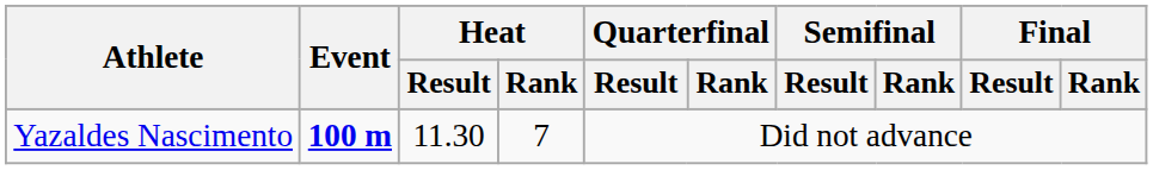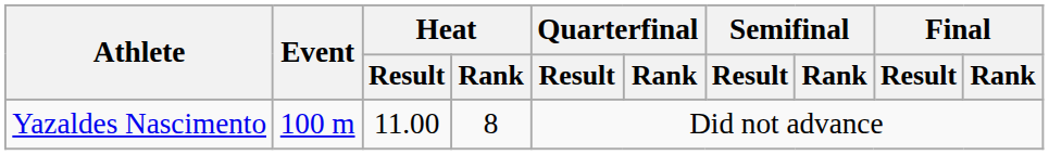Yazaldes Nascimento | Event: bold -> normal
Yazaldes Nascimento | Heat / Result: 11.30 -> 11.00
Yazaldes Nascimento | Heat / Rank: 7 -> 8
